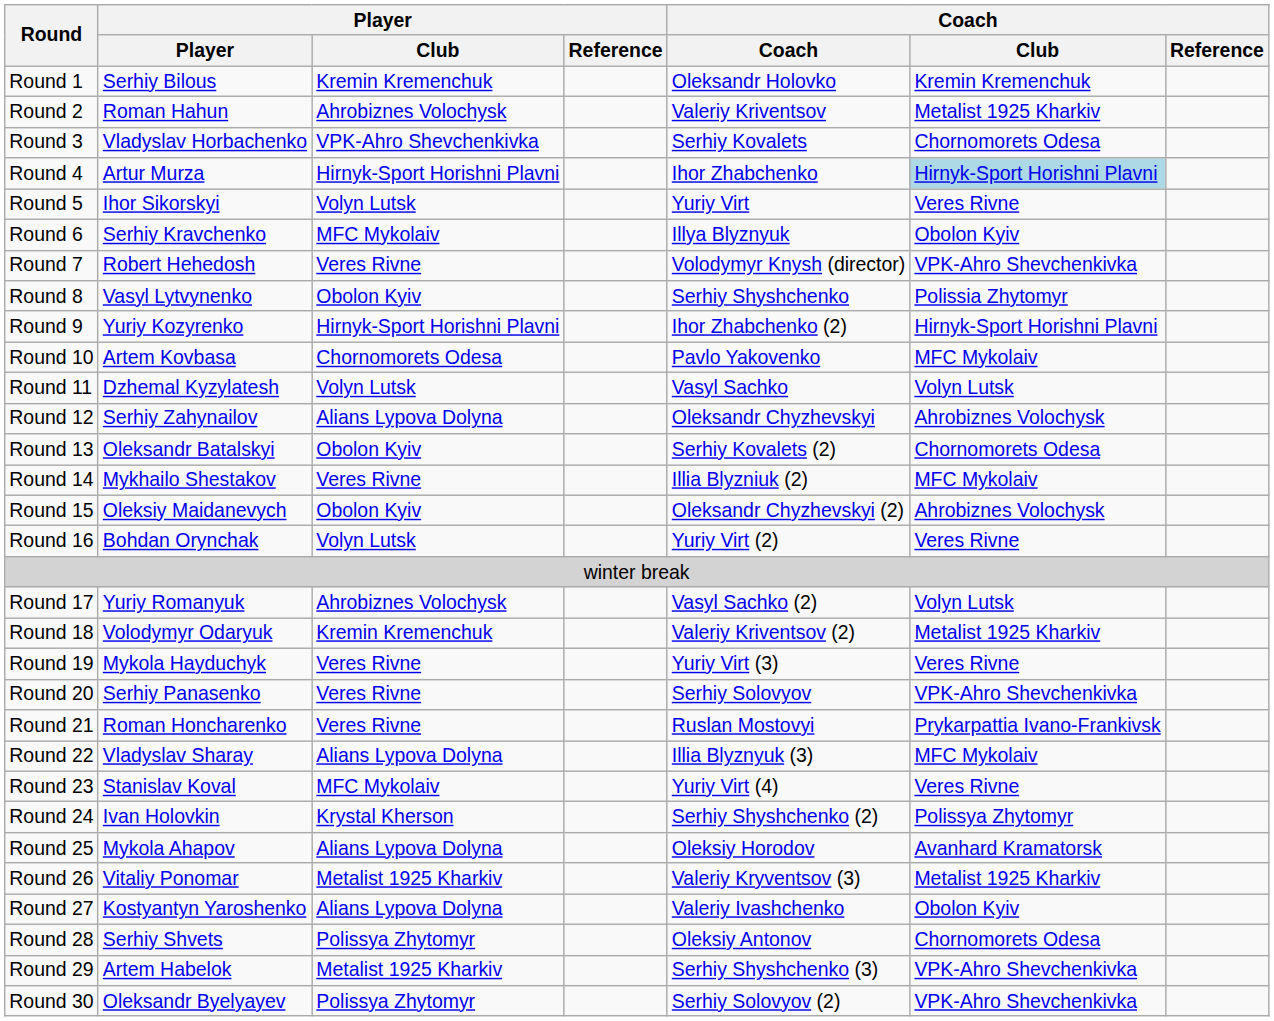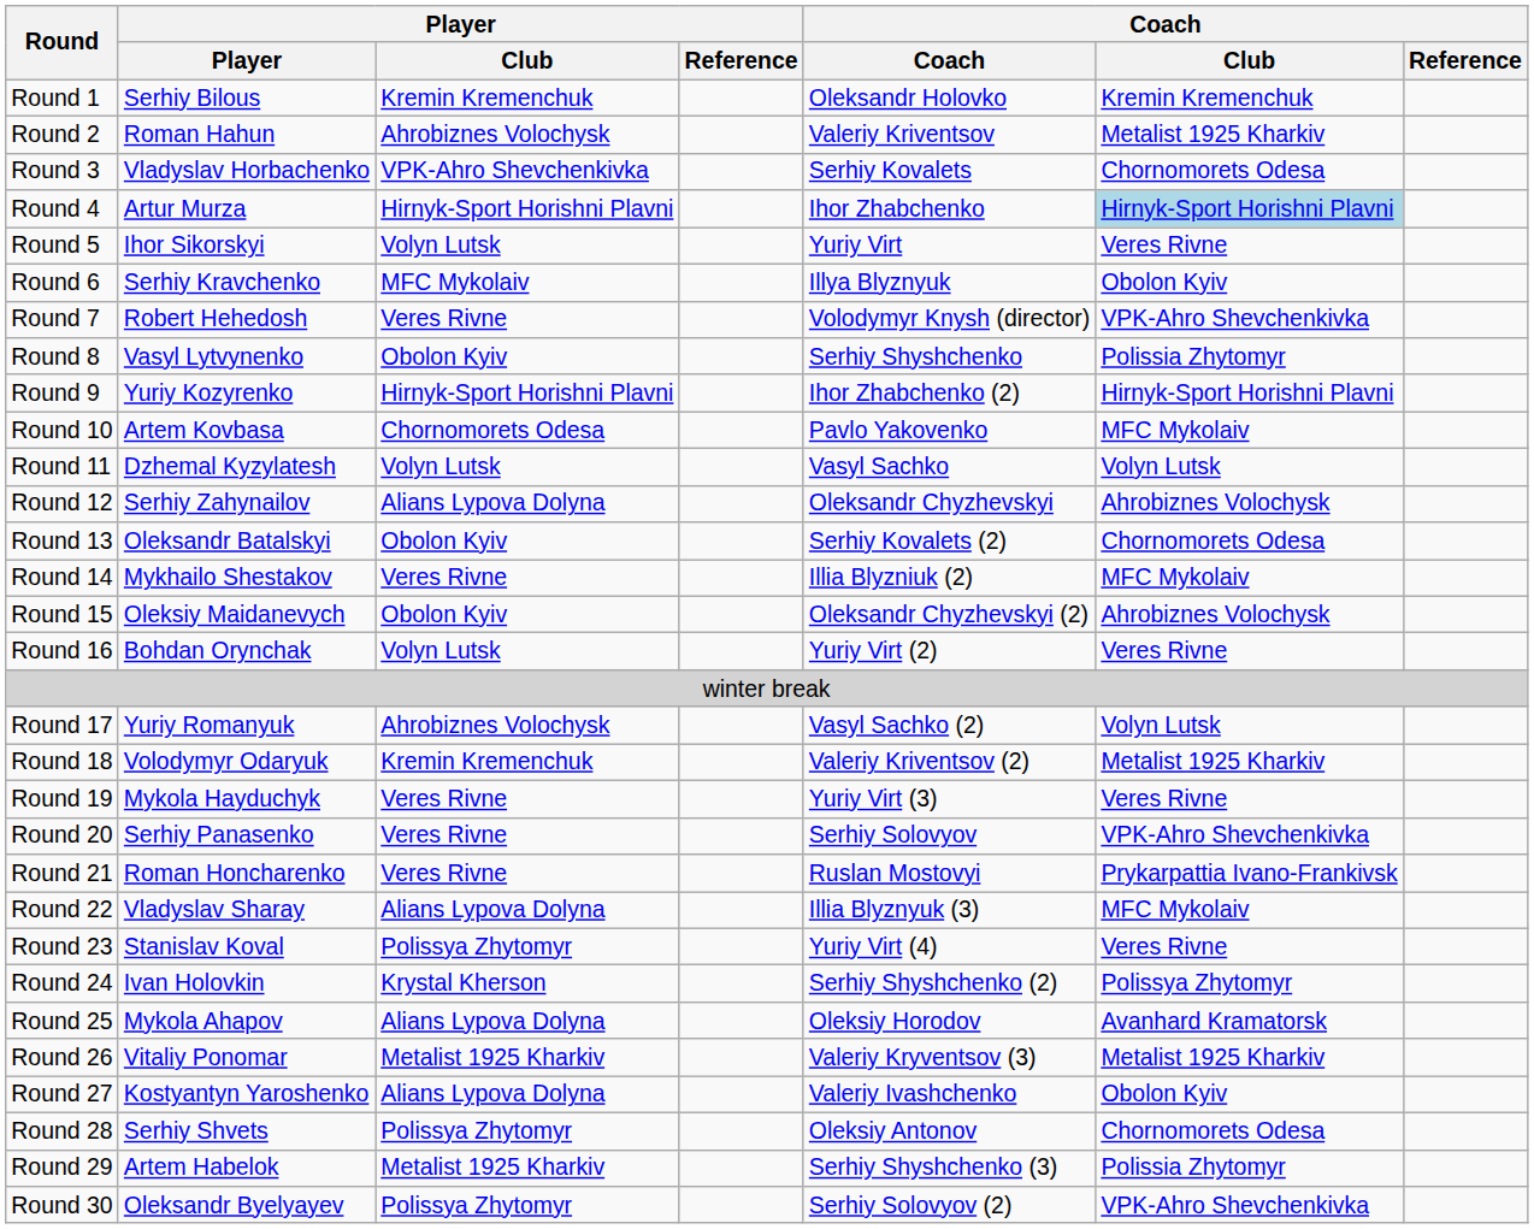Round 23 | Player / Club: MFC Mykolaiv -> Polissya Zhytomyr
Round 29 | Coach / Club: VPK-Ahro Shevchenkivka -> Polissia Zhytomyr
